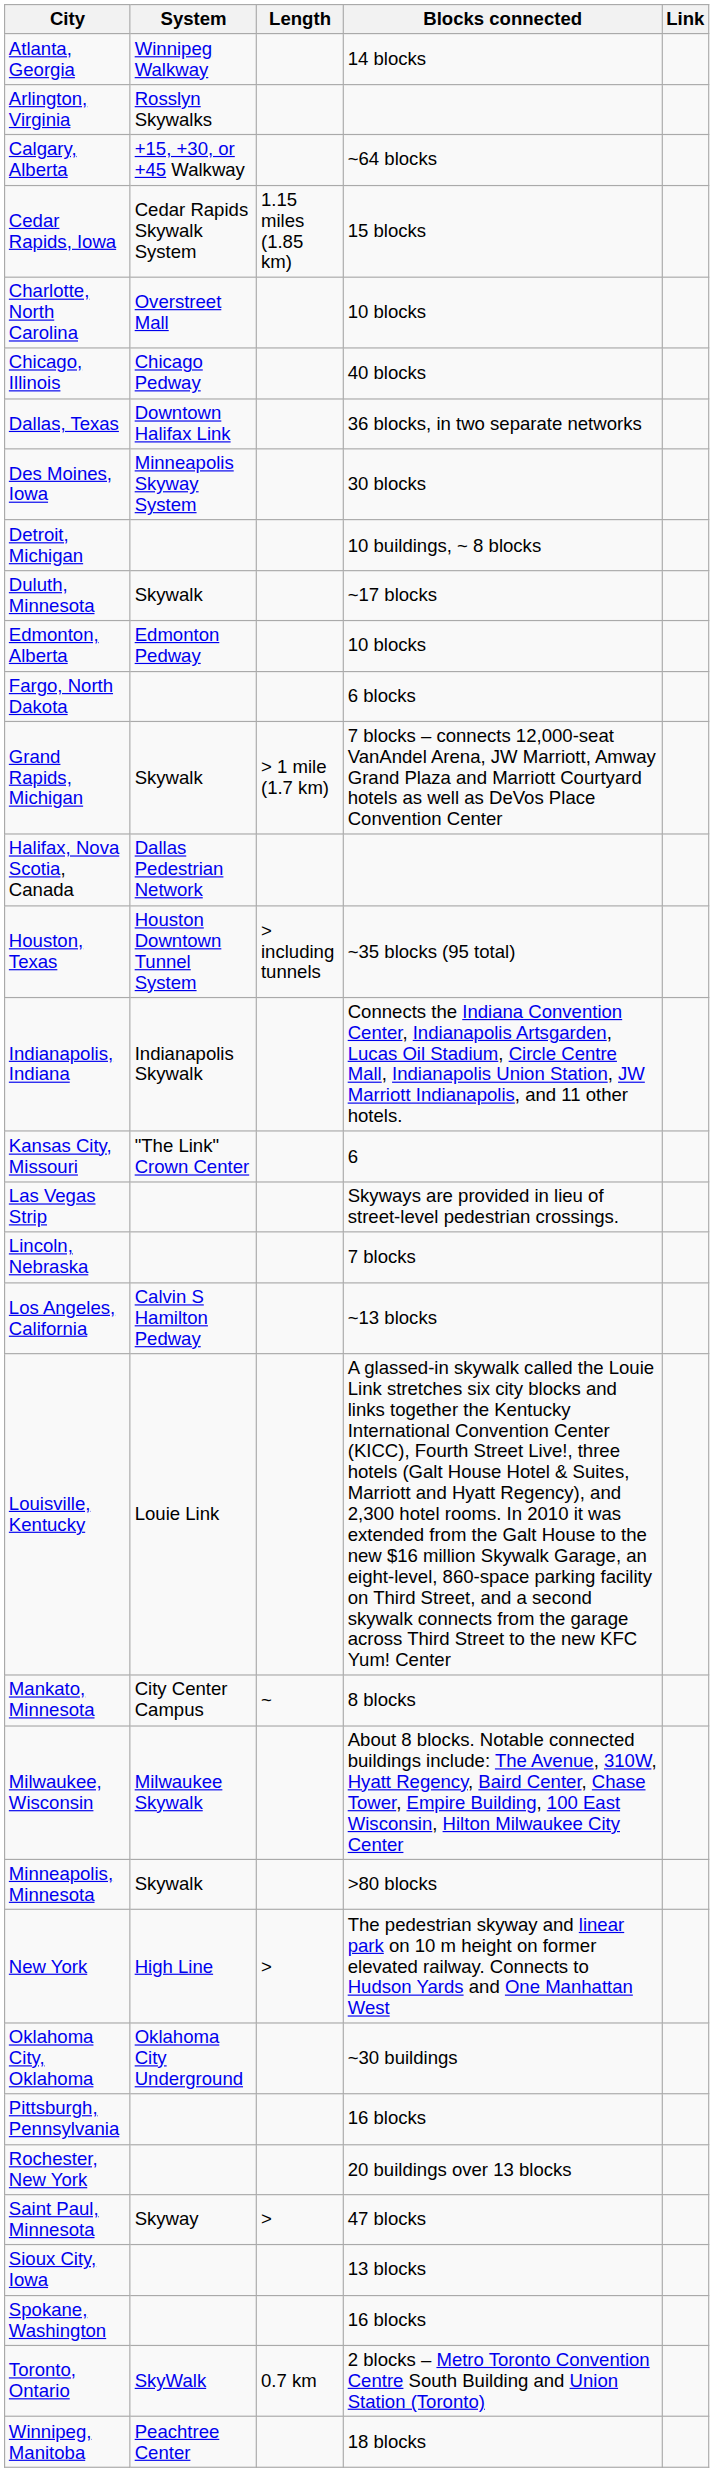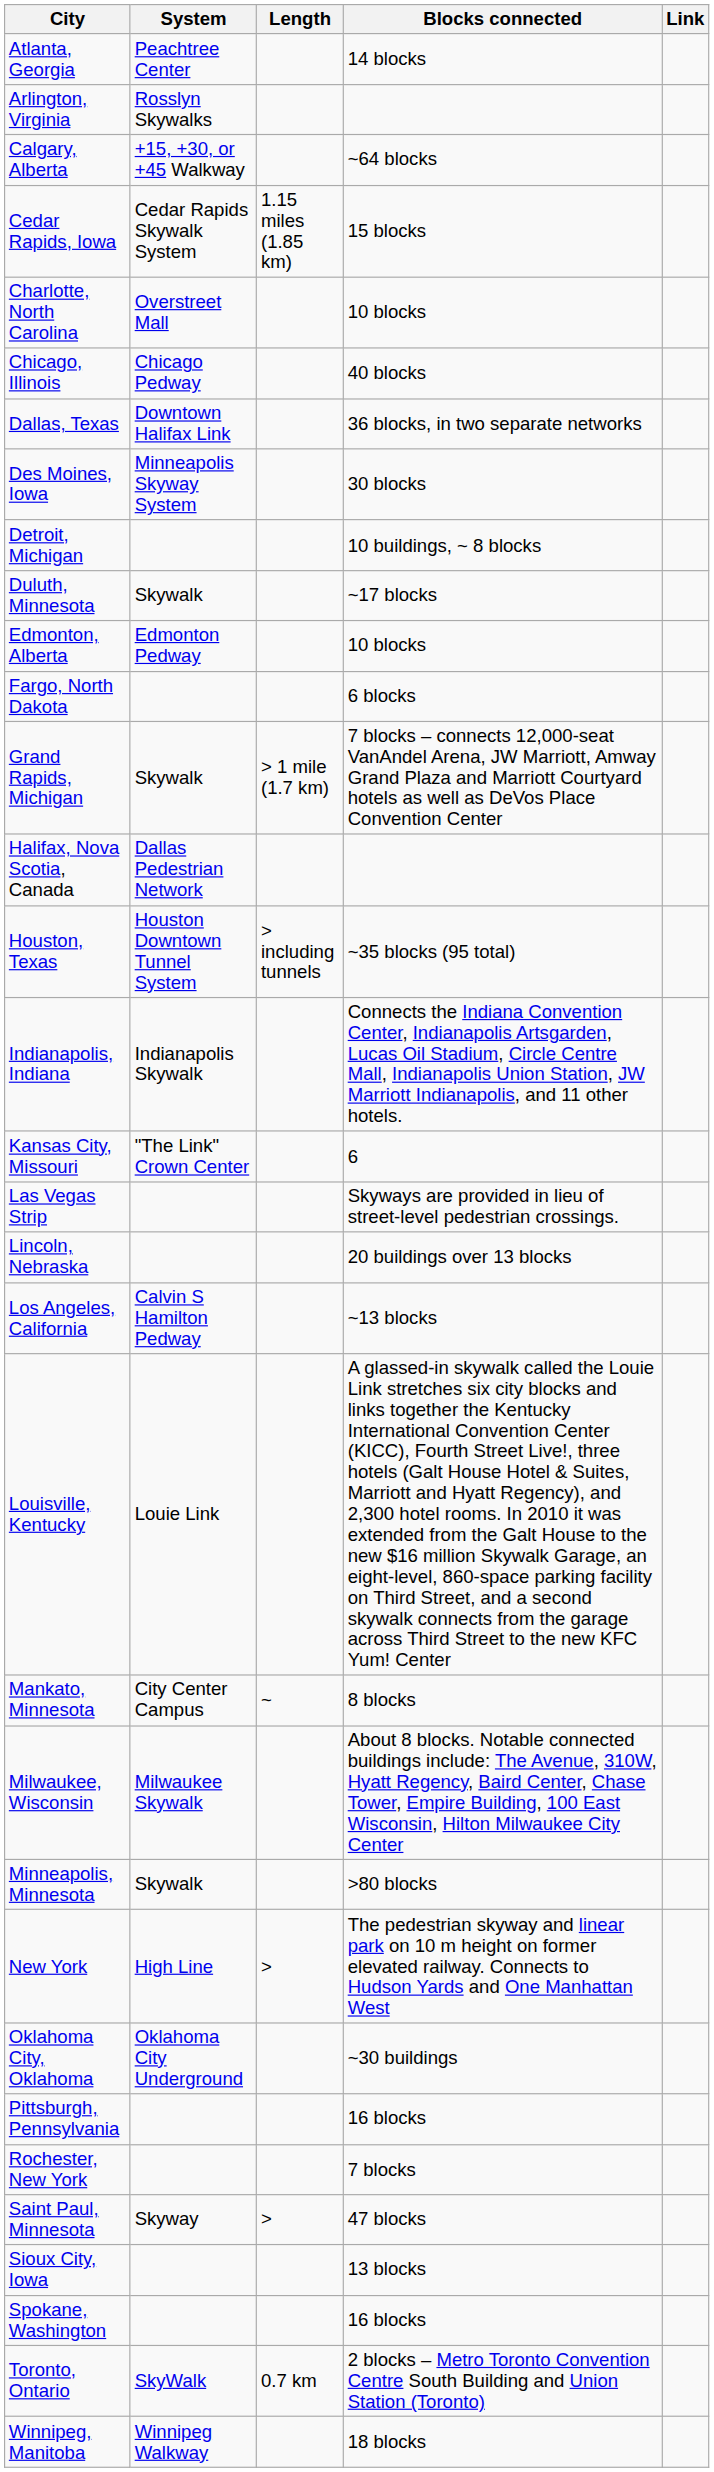Atlanta, Georgia | System: Winnipeg Walkway -> Peachtree Center
Lincoln, Nebraska | Blocks connected: 7 blocks -> 20 buildings over 13 blocks
Rochester, New York | Blocks connected: 20 buildings over 13 blocks -> 7 blocks
Winnipeg, Manitoba | System: Peachtree Center -> Winnipeg Walkway
